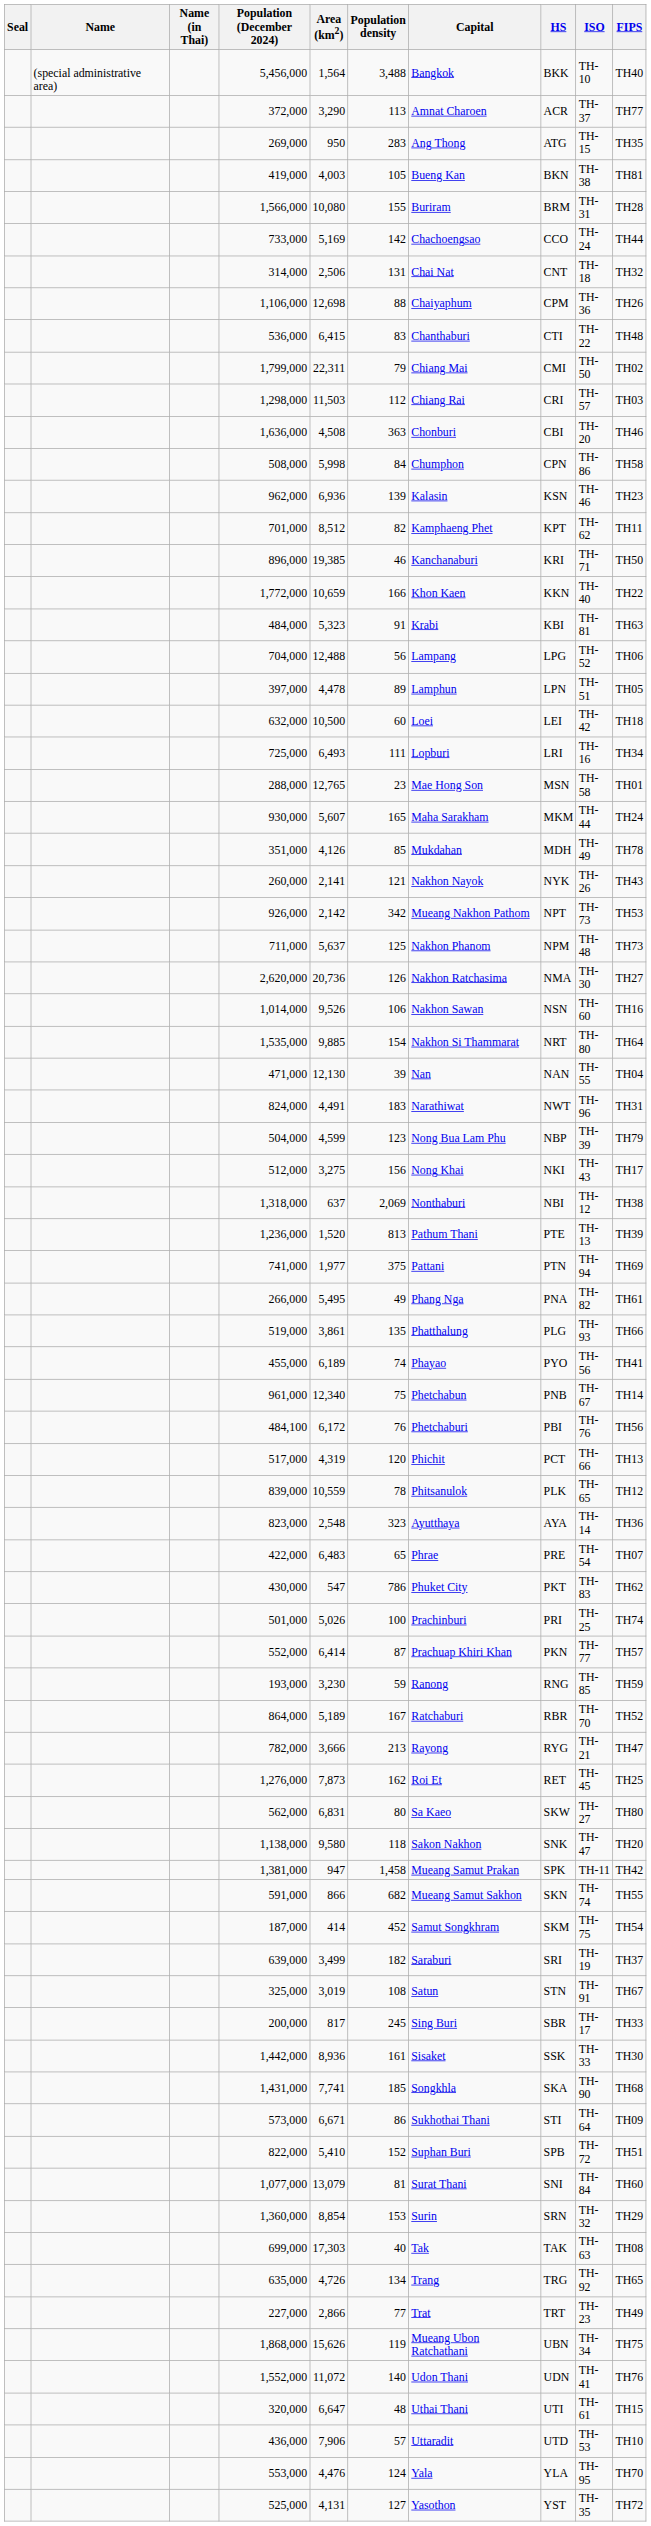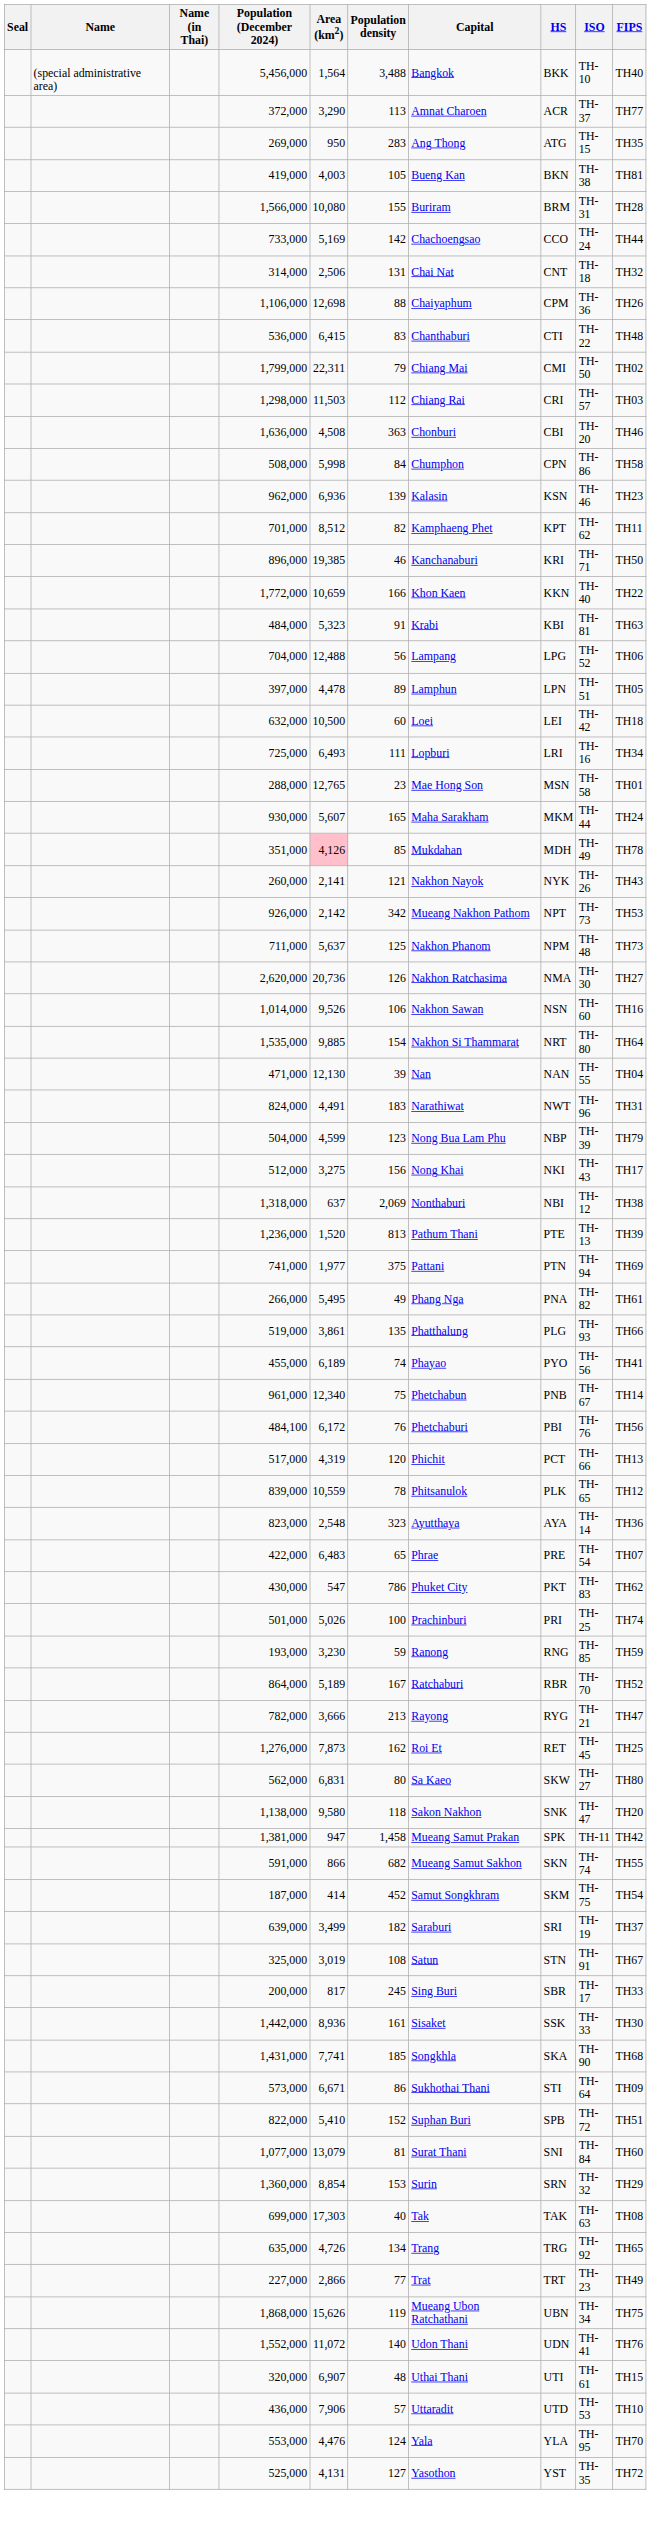351,000 | Area (km2): no background -> pink background
- row: 552,000 | 6,414 | 87 | Prachuap Khiri Khan | PKN | TH-77 | TH57
320,000 | Area (km2): 6,647 -> 6,907
